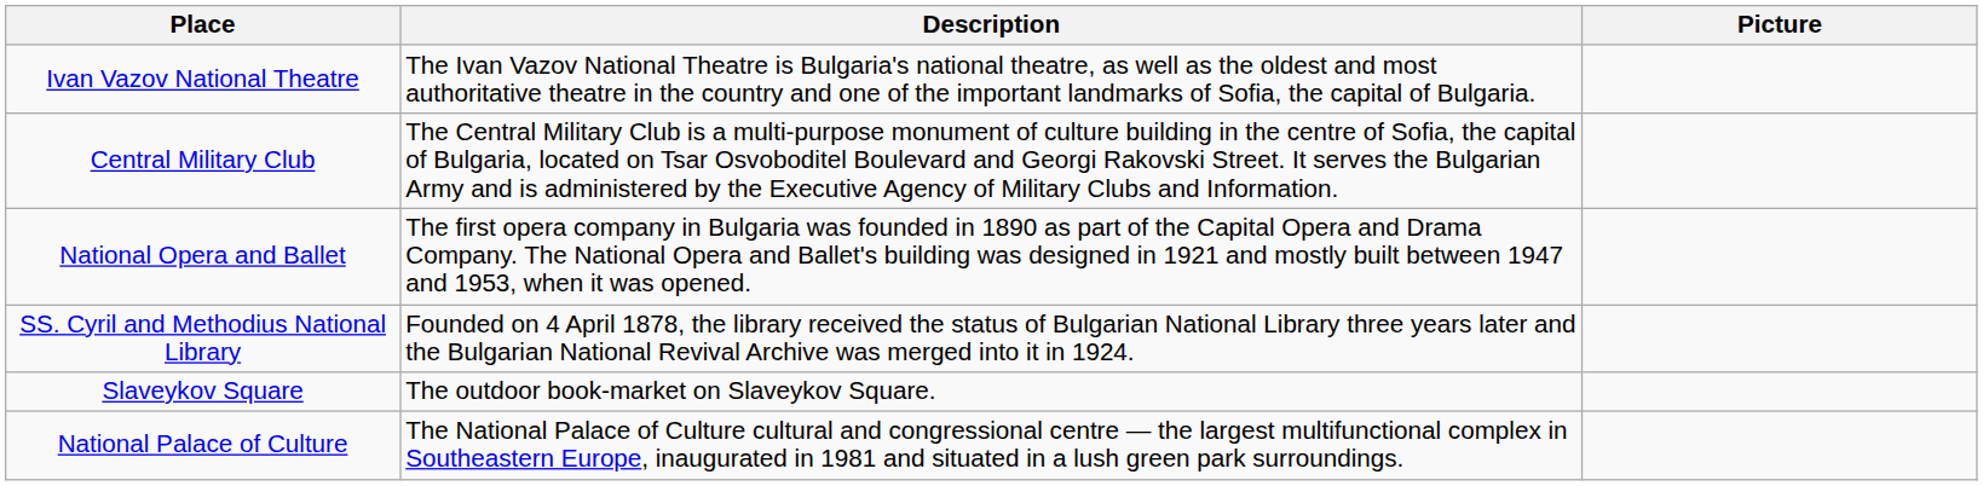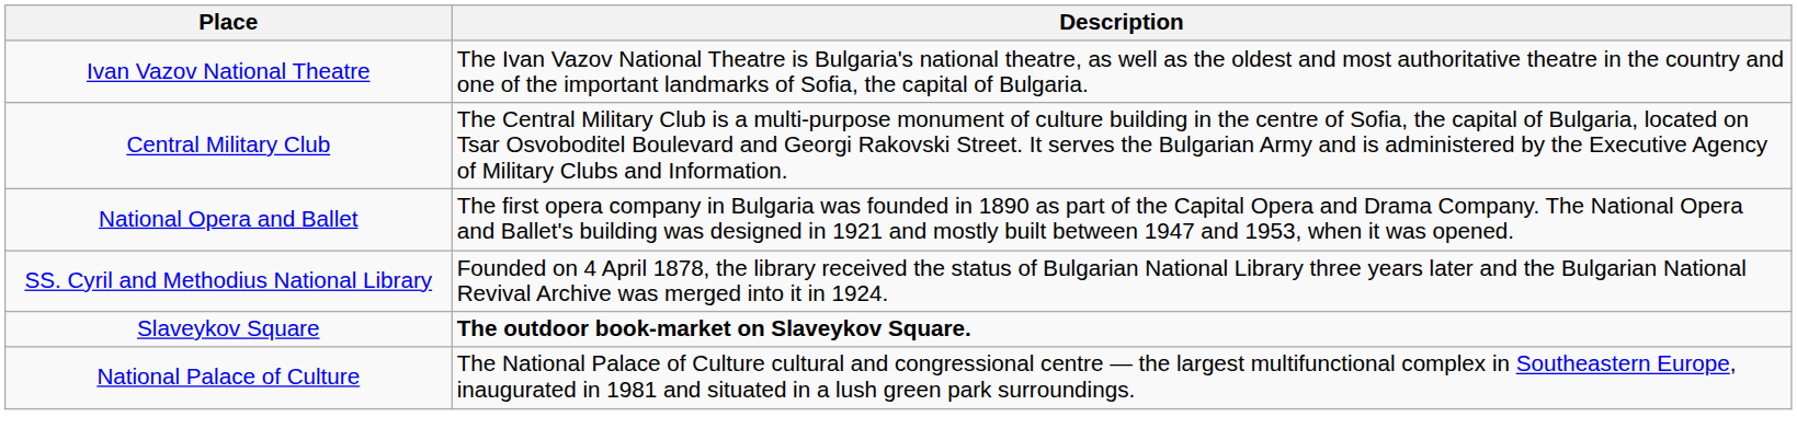- column: Picture
Slaveykov Square | Description: normal -> bold
